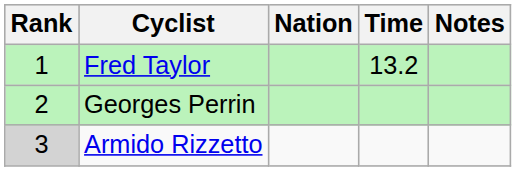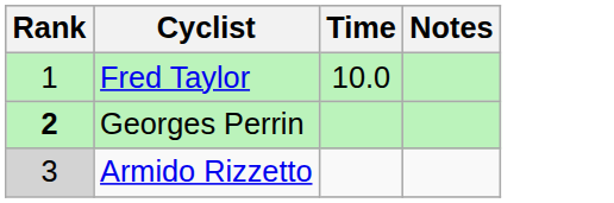- column: Nation
Fred Taylor | Time: 13.2 -> 10.0
Georges Perrin | Rank: normal -> bold
